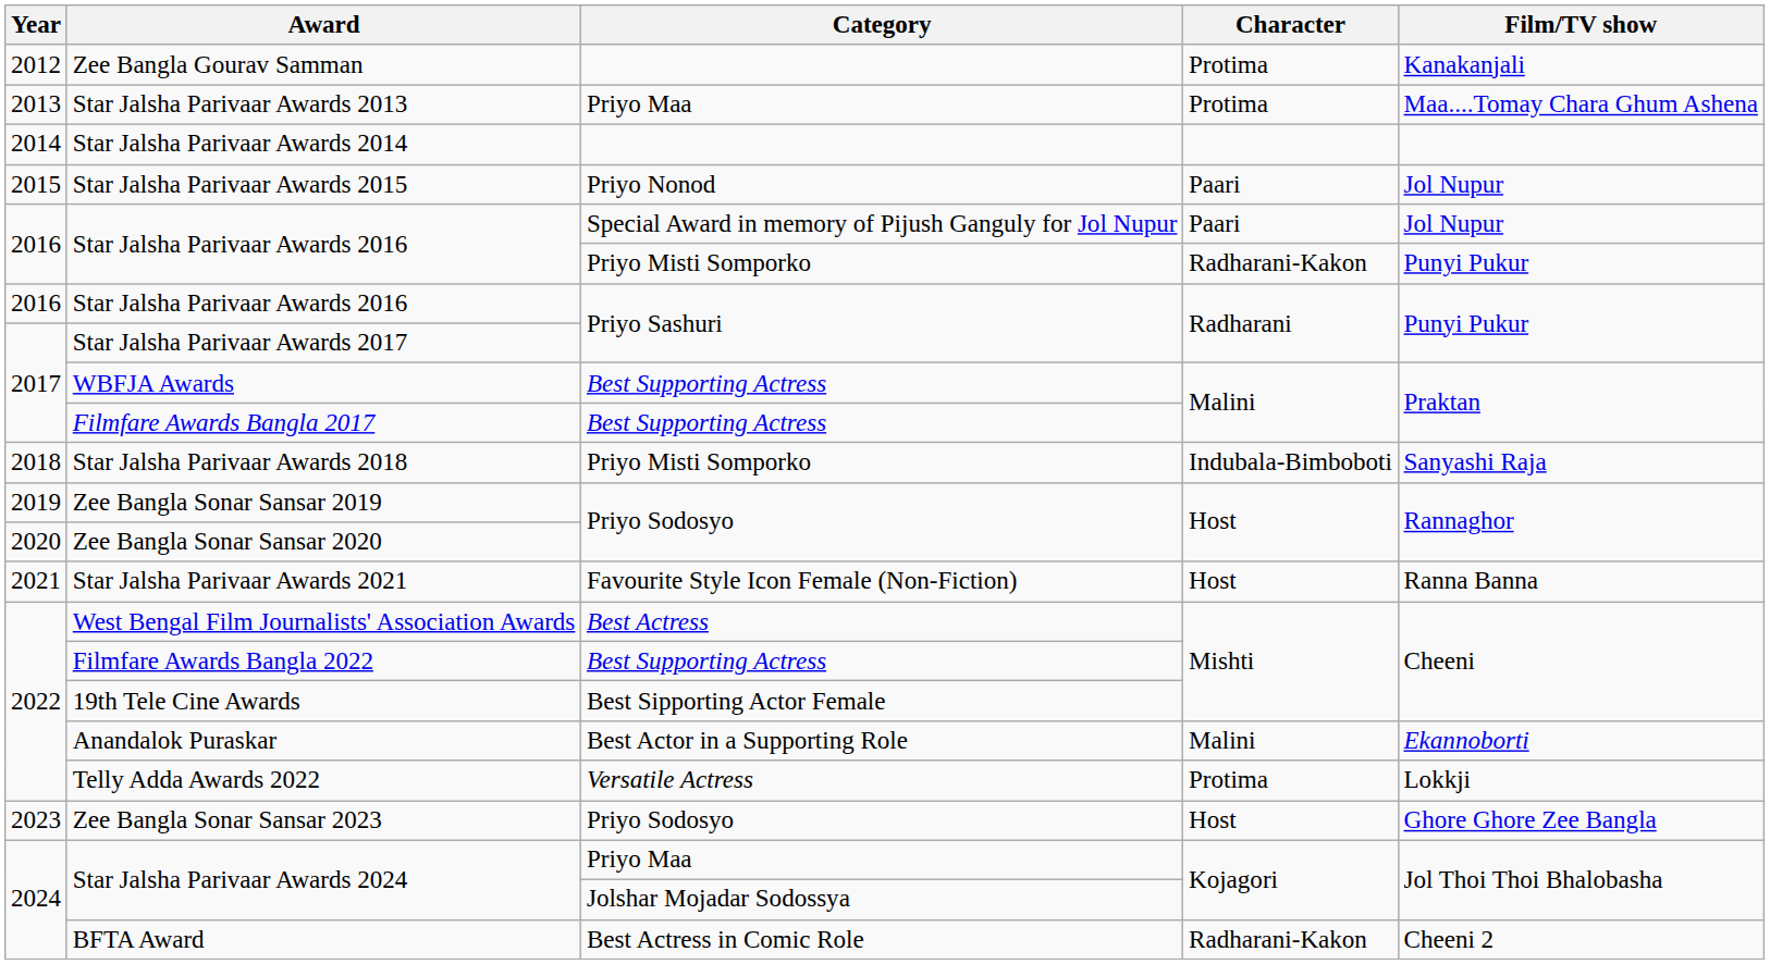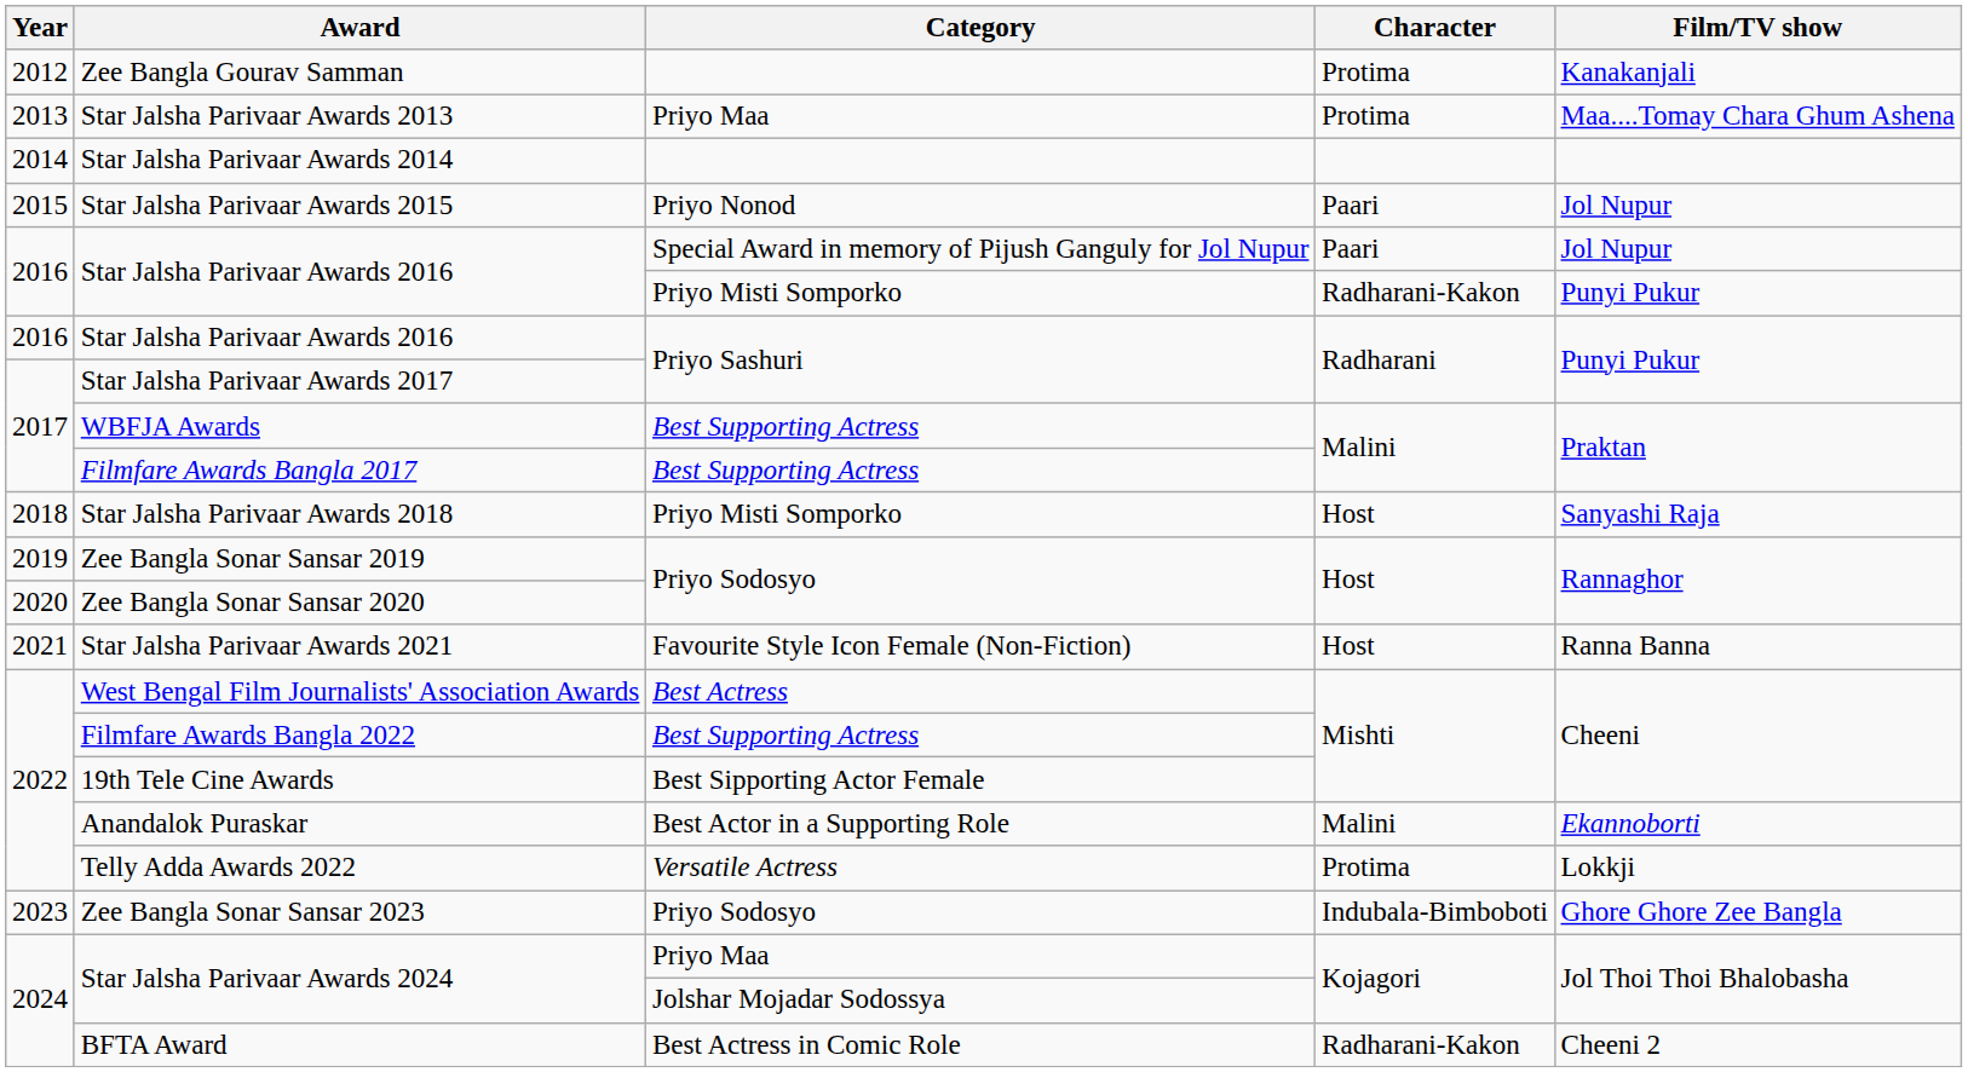Star Jalsha Parivaar Awards 2018 | Character: Indubala-Bimboboti -> Host
Zee Bangla Sonar Sansar 2023 | Character: Host -> Indubala-Bimboboti
